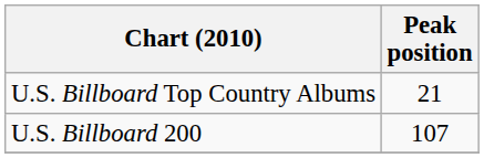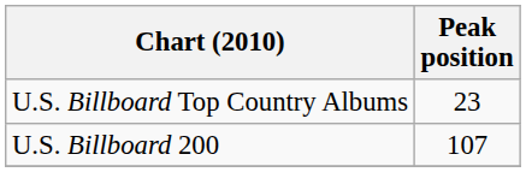U.S. Billboard Top Country Albums | Peak position: 21 -> 23
